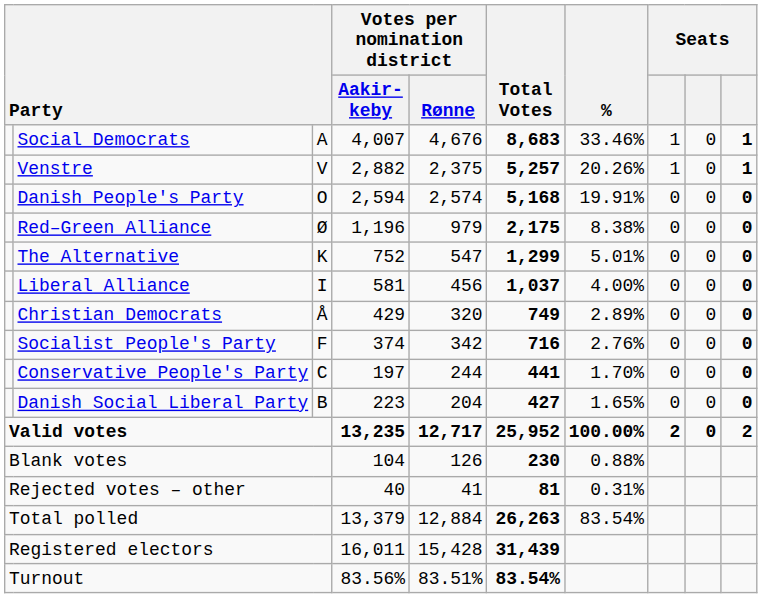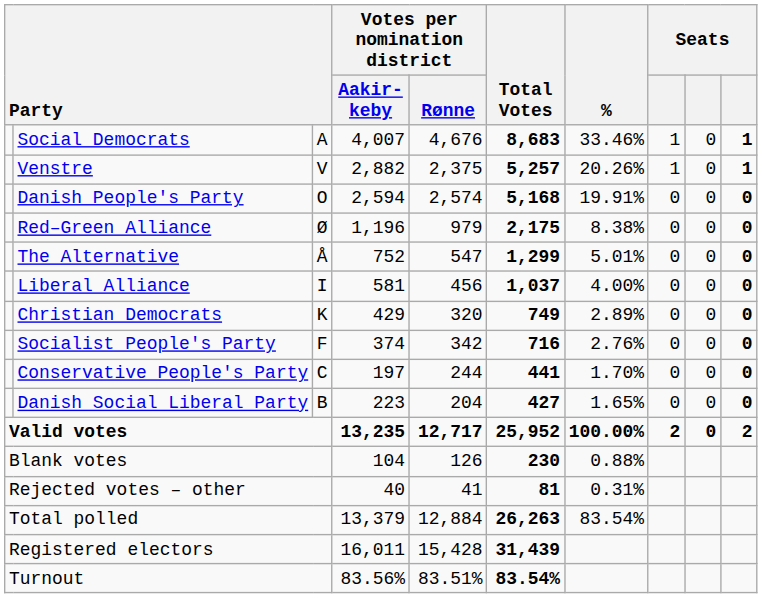The Alternative | column 3: K -> Å
Christian Democrats | column 3: Å -> K
